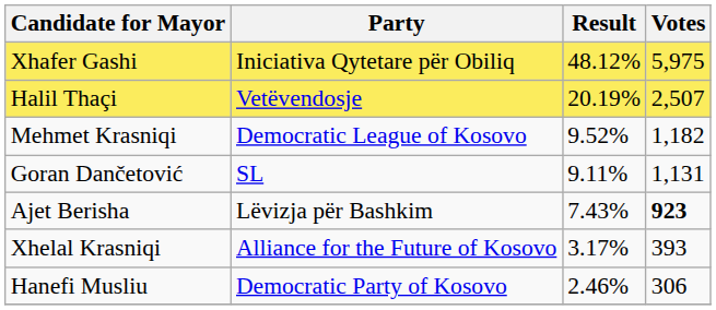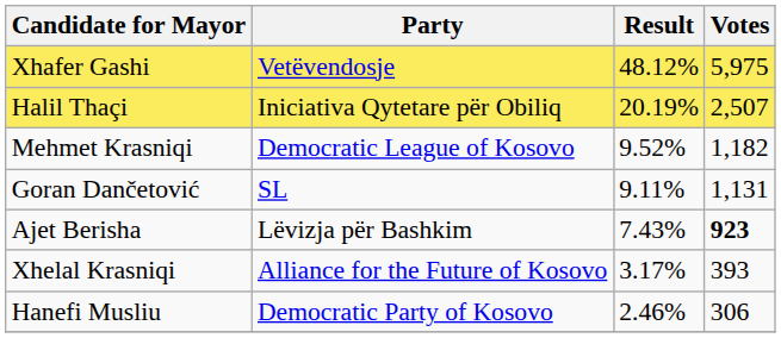Xhafer Gashi | Party: Iniciativa Qytetare për Obiliq -> Vetëvendosje
Halil Thaçi | Party: Vetëvendosje -> Iniciativa Qytetare për Obiliq
